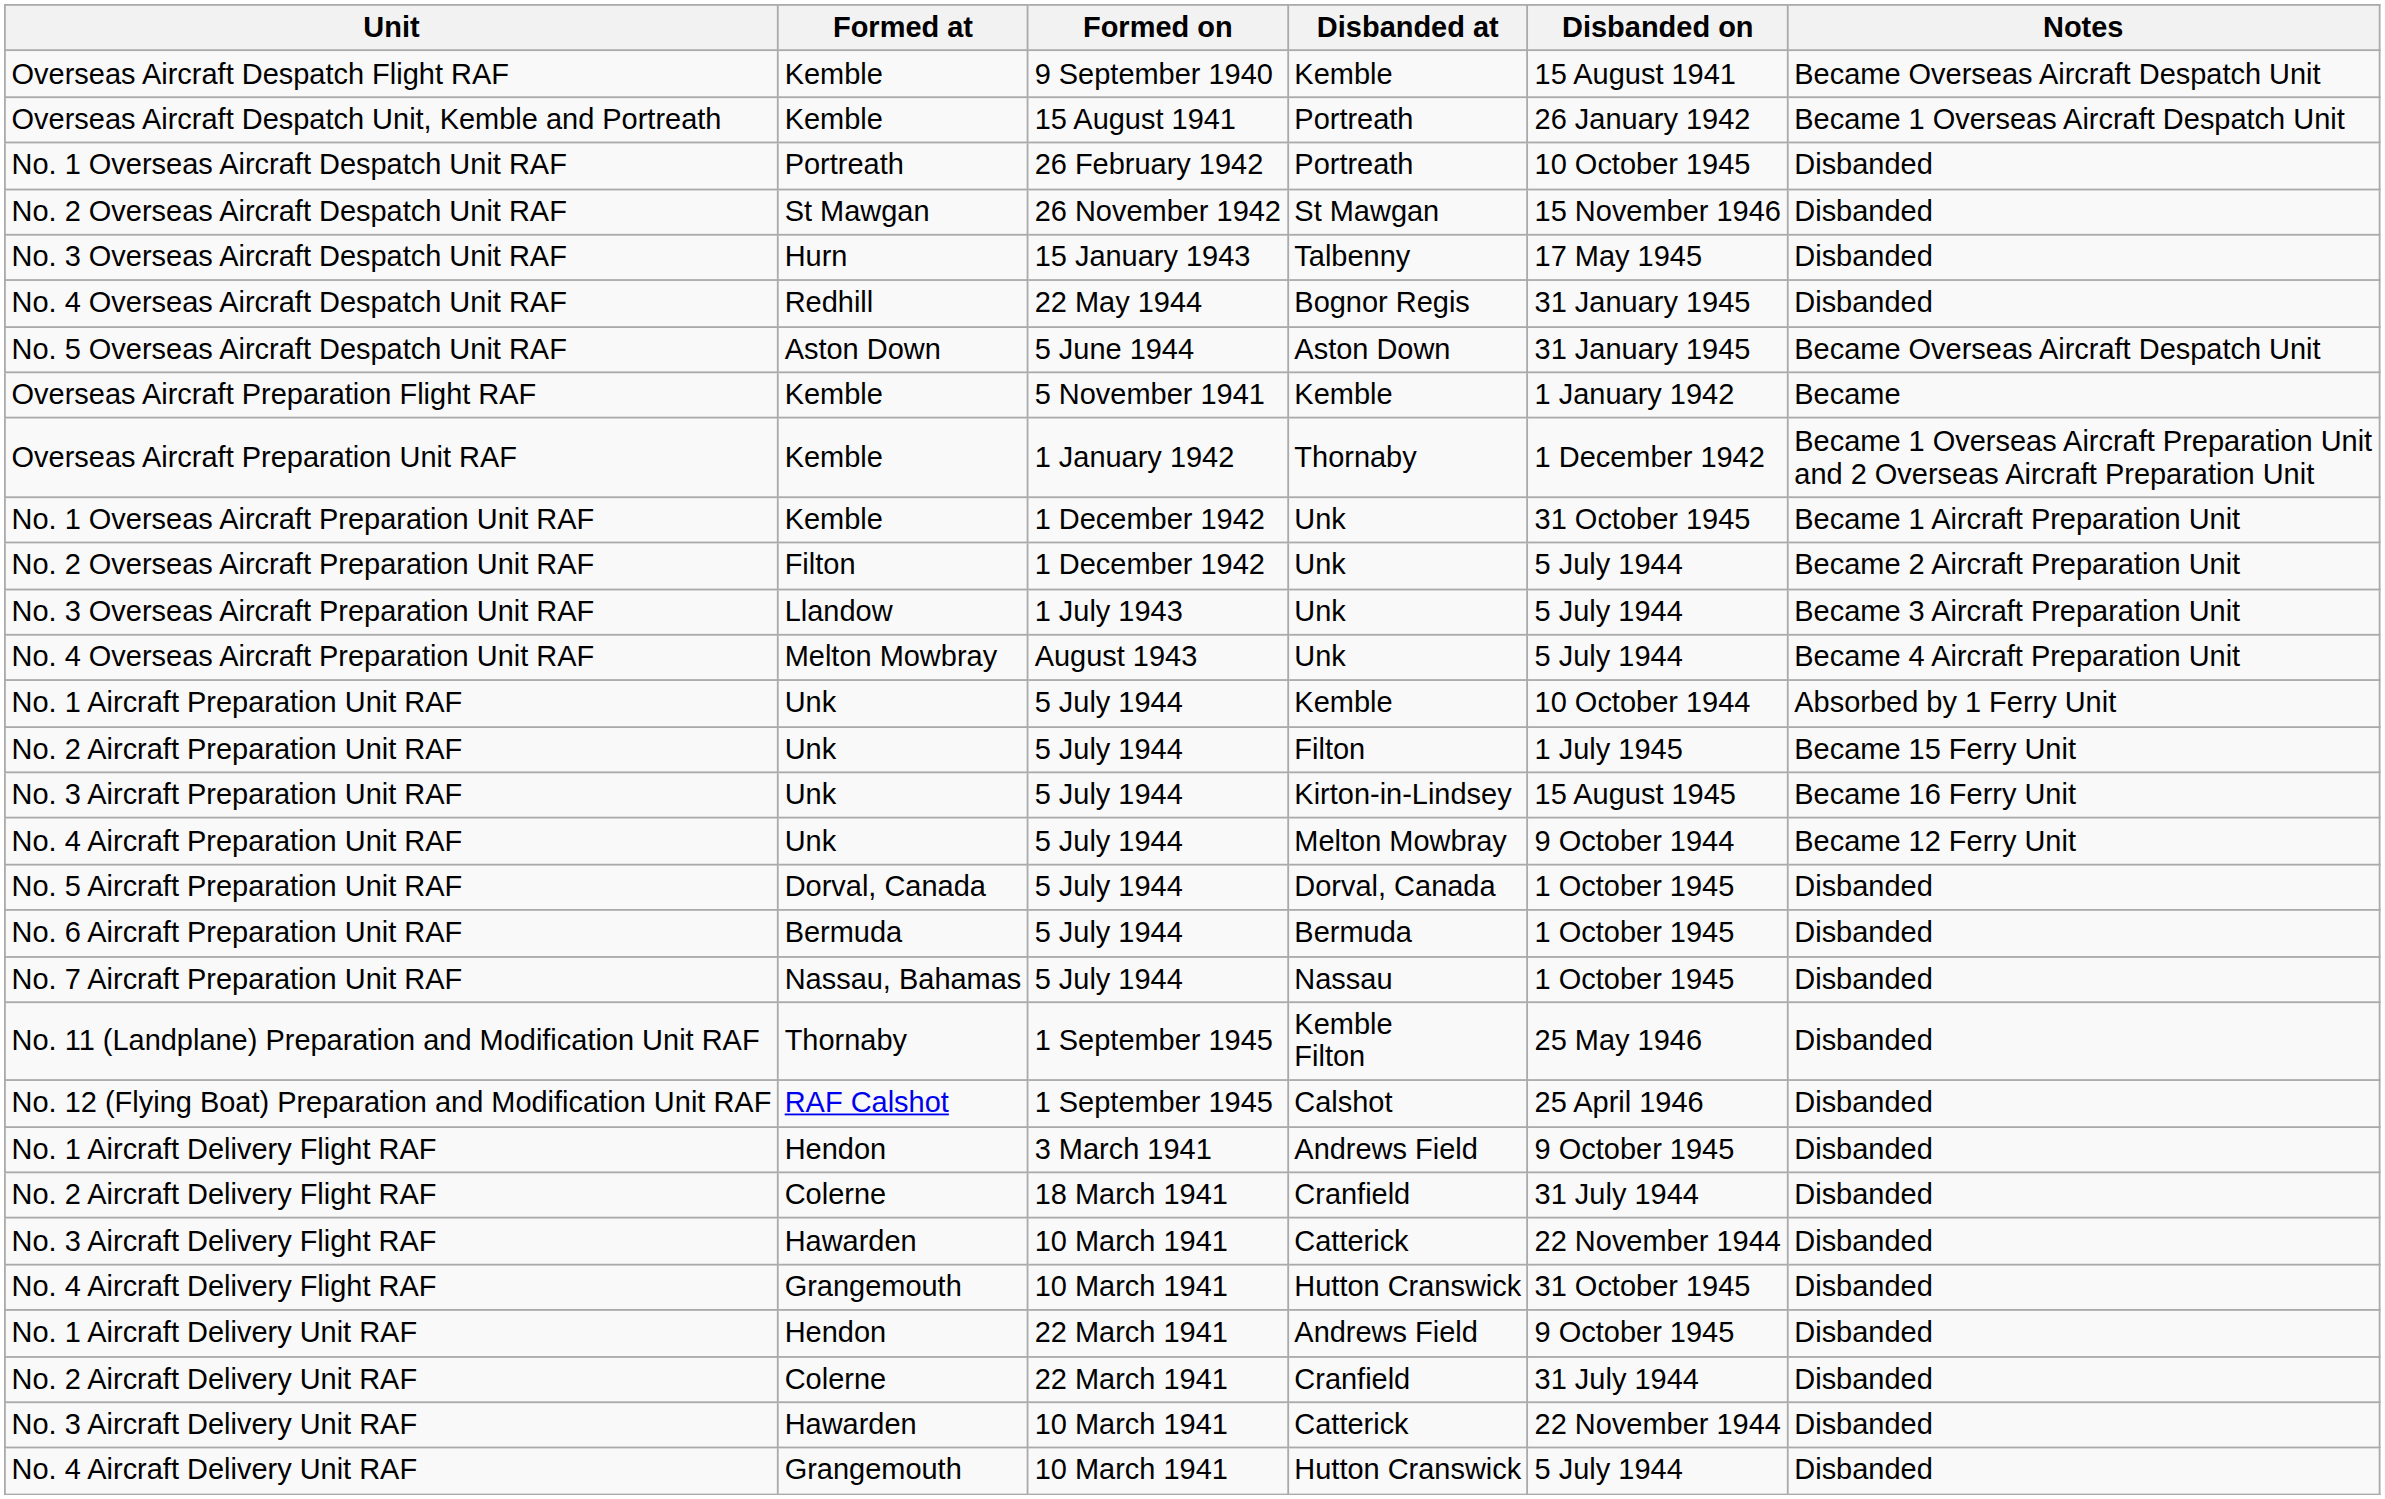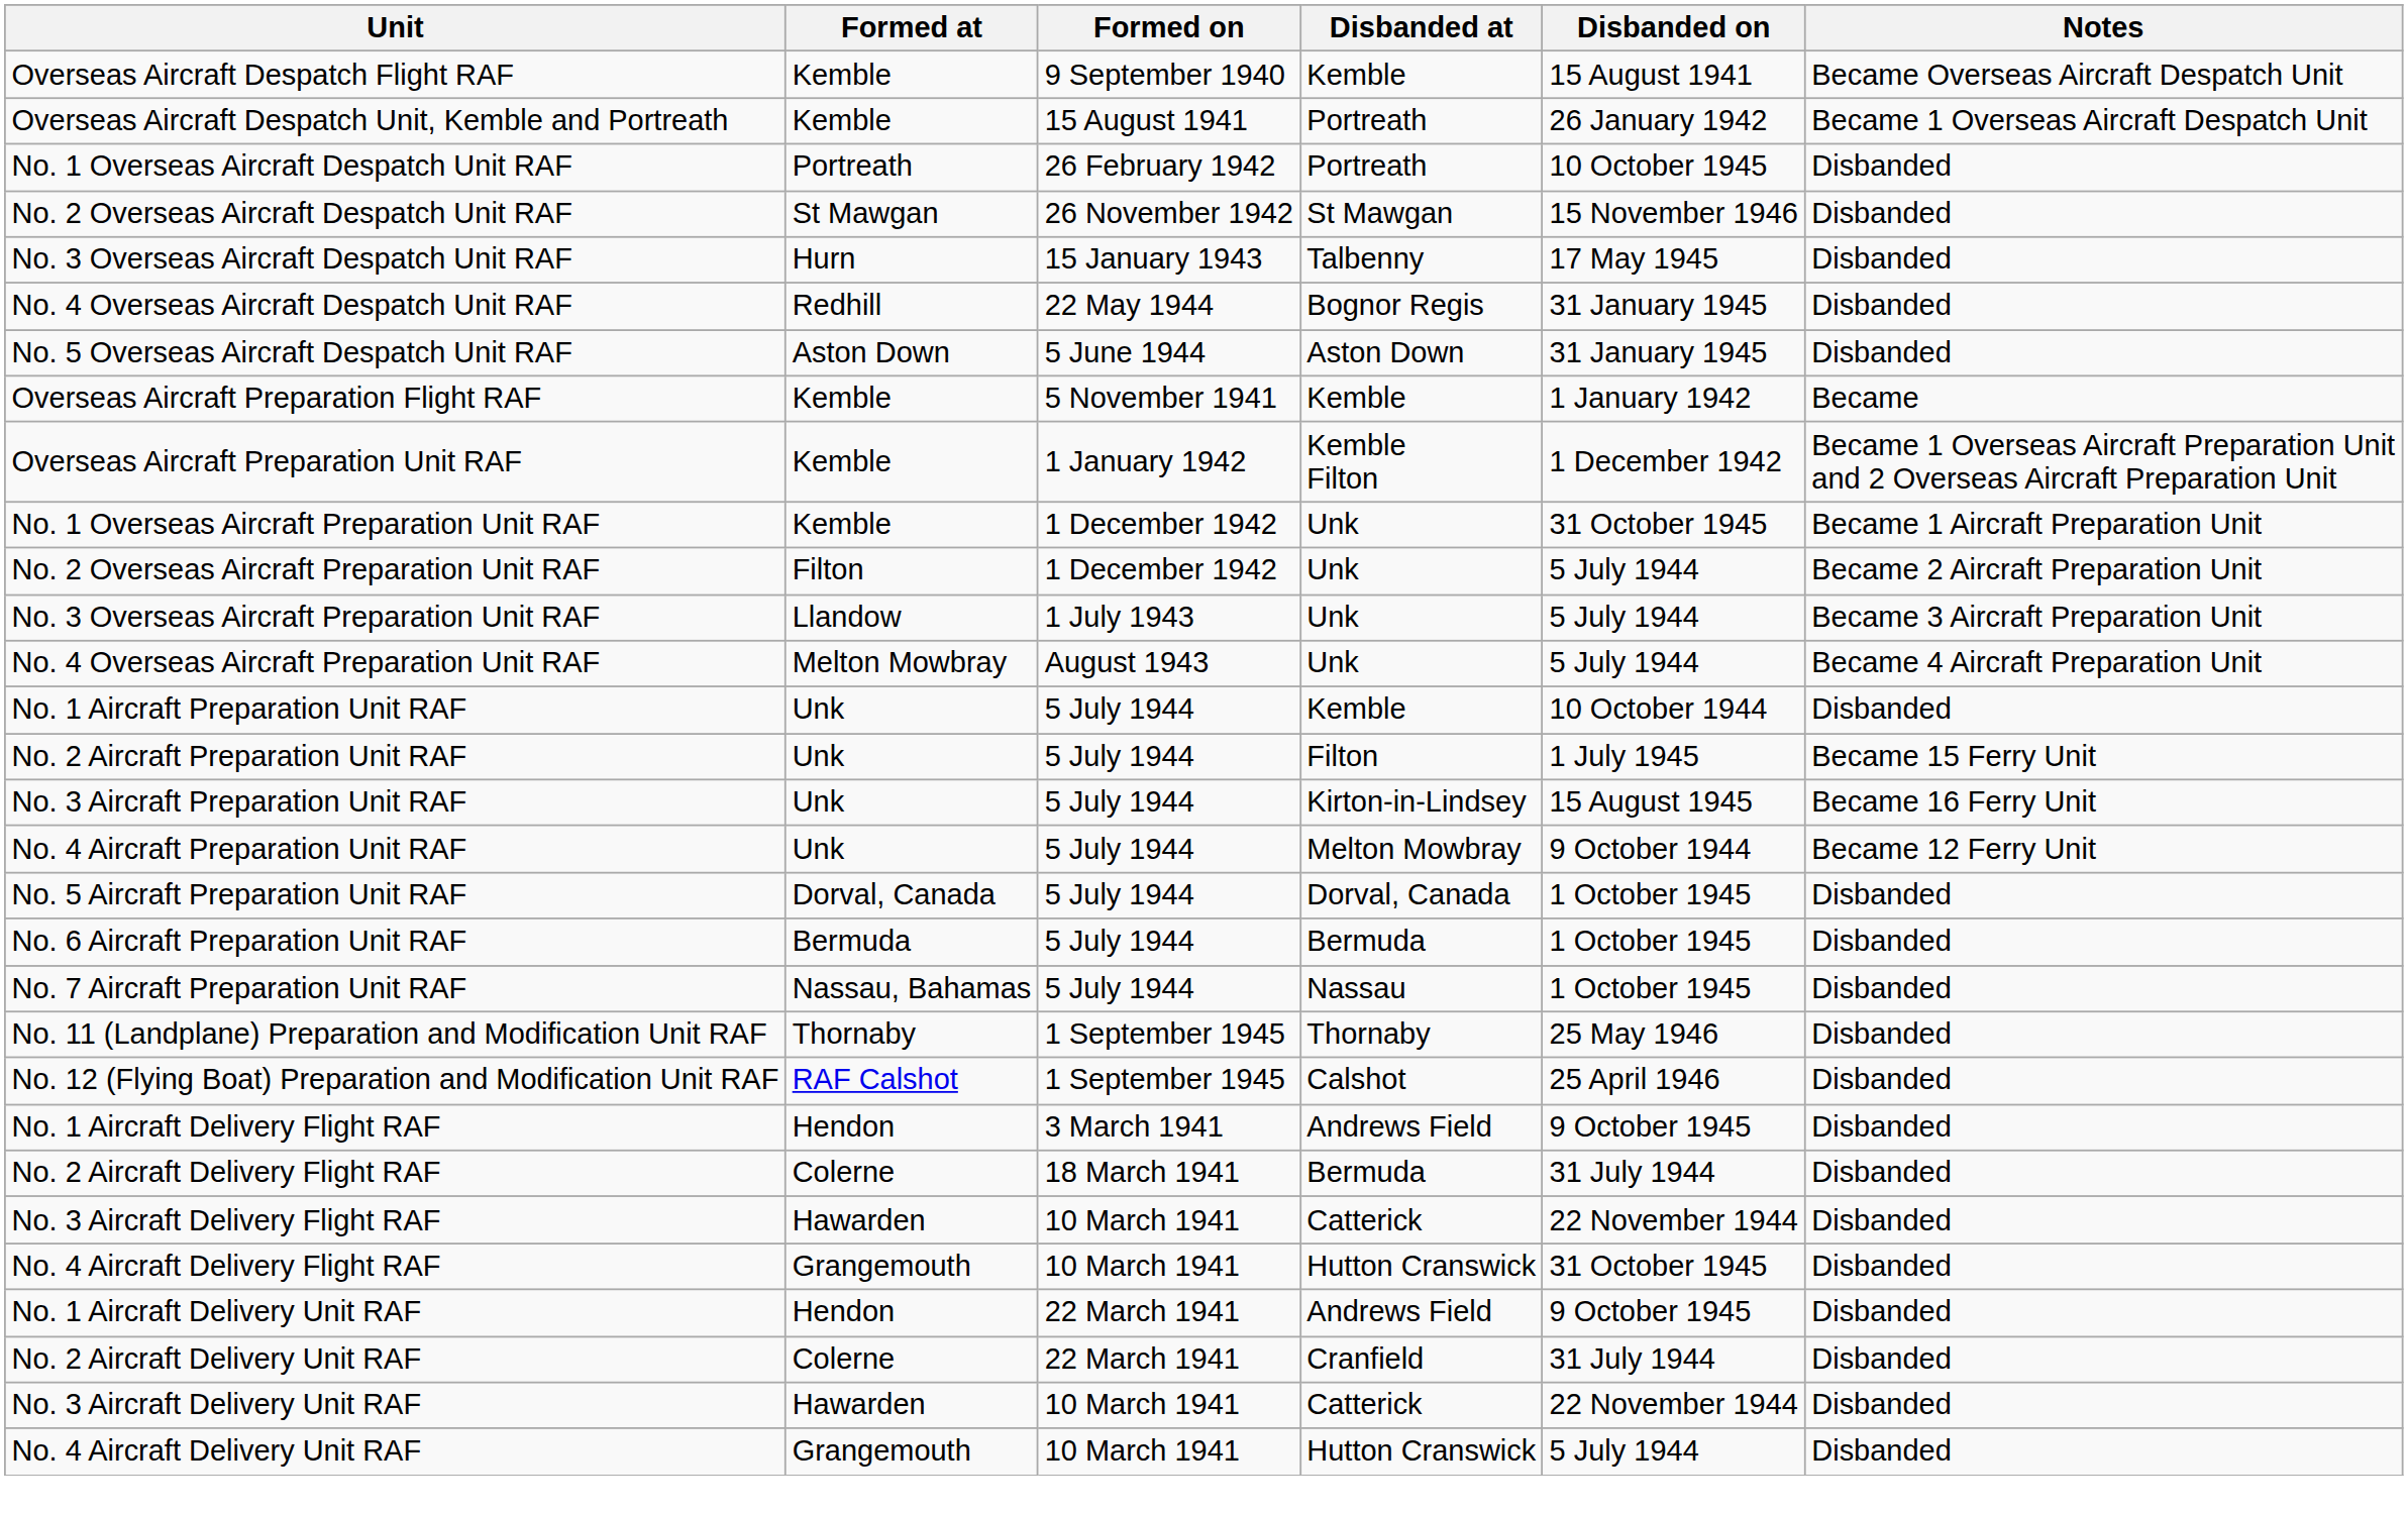No. 5 Overseas Aircraft Despatch Unit RAF | Notes: Became Overseas Aircraft Despatch Unit -> Disbanded
Overseas Aircraft Preparation Unit RAF | Disbanded at: Thornaby -> Kemble Filton
No. 1 Aircraft Preparation Unit RAF | Notes: Absorbed by 1 Ferry Unit -> Disbanded
No. 11 (Landplane) Preparation and Modification Unit RAF | Disbanded at: Kemble Filton -> Thornaby
No. 2 Aircraft Delivery Flight RAF | Disbanded at: Cranfield -> Bermuda
